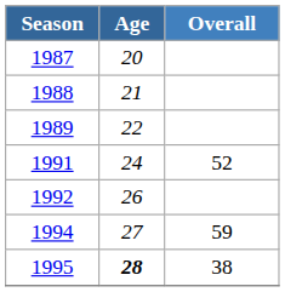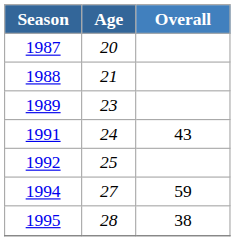1989 | Age: 22 -> 23
1991 | Overall: 52 -> 43
1992 | Age: 26 -> 25
1995 | Age: bold -> normal
